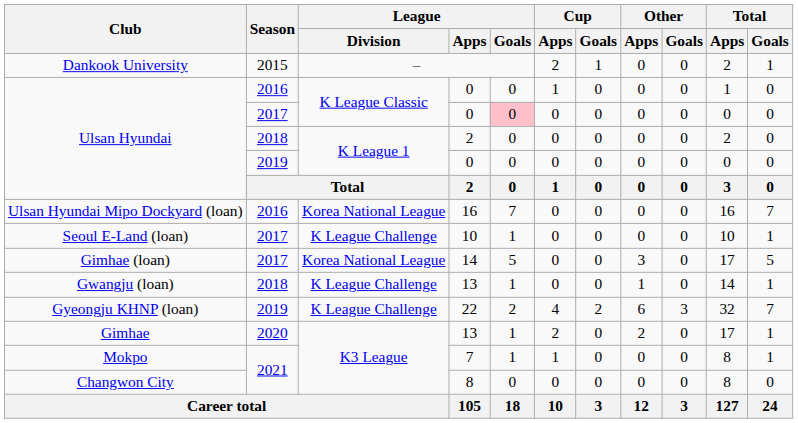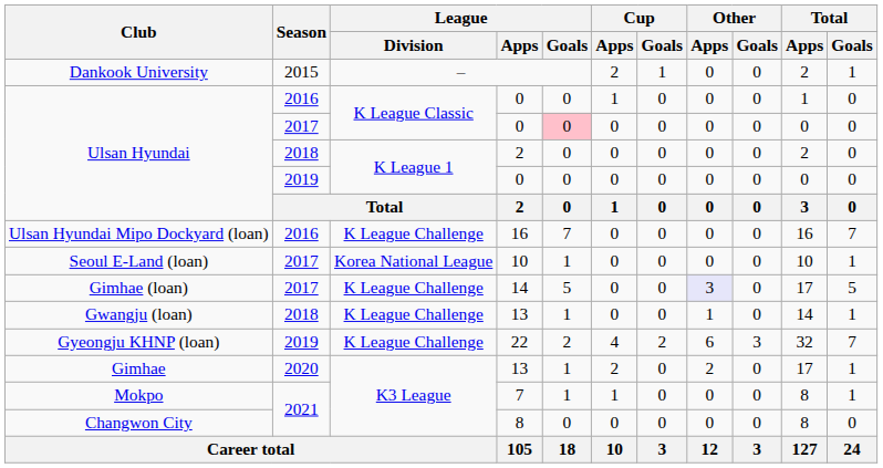Ulsan Hyundai Mipo Dockyard (loan) | League / Division: Korea National League -> K League Challenge
Seoul E-Land (loan) | League / Division: K League Challenge -> Korea National League
Gimhae (loan) | League / Division: Korea National League -> K League Challenge
Gimhae (loan) | Other / Apps: no background -> lavender background
